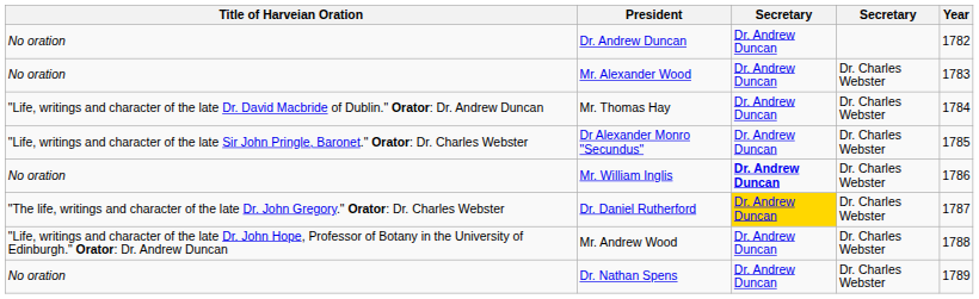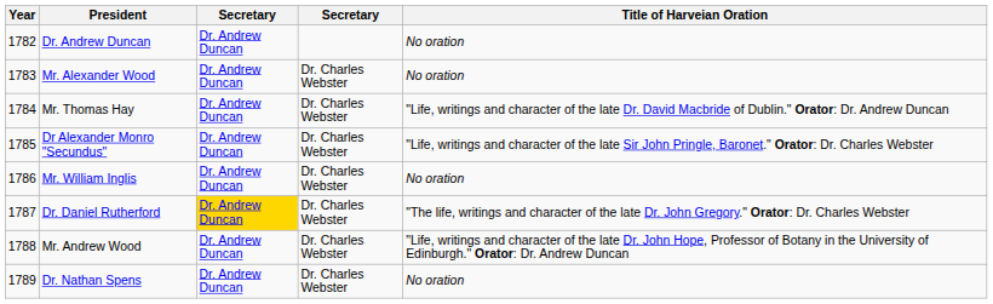columns swapped: Year <-> Title of Harveian Oration
Mr. William Inglis | column 3: bold -> normal
